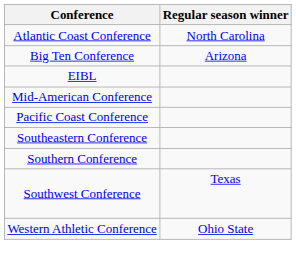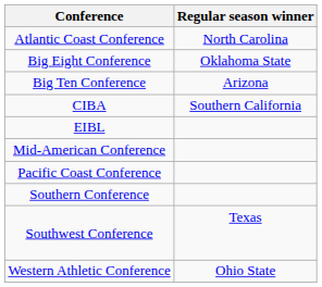+ row: Big Eight Conference | Oklahoma State
+ row: CIBA | Southern California
- row: Southeastern Conference
